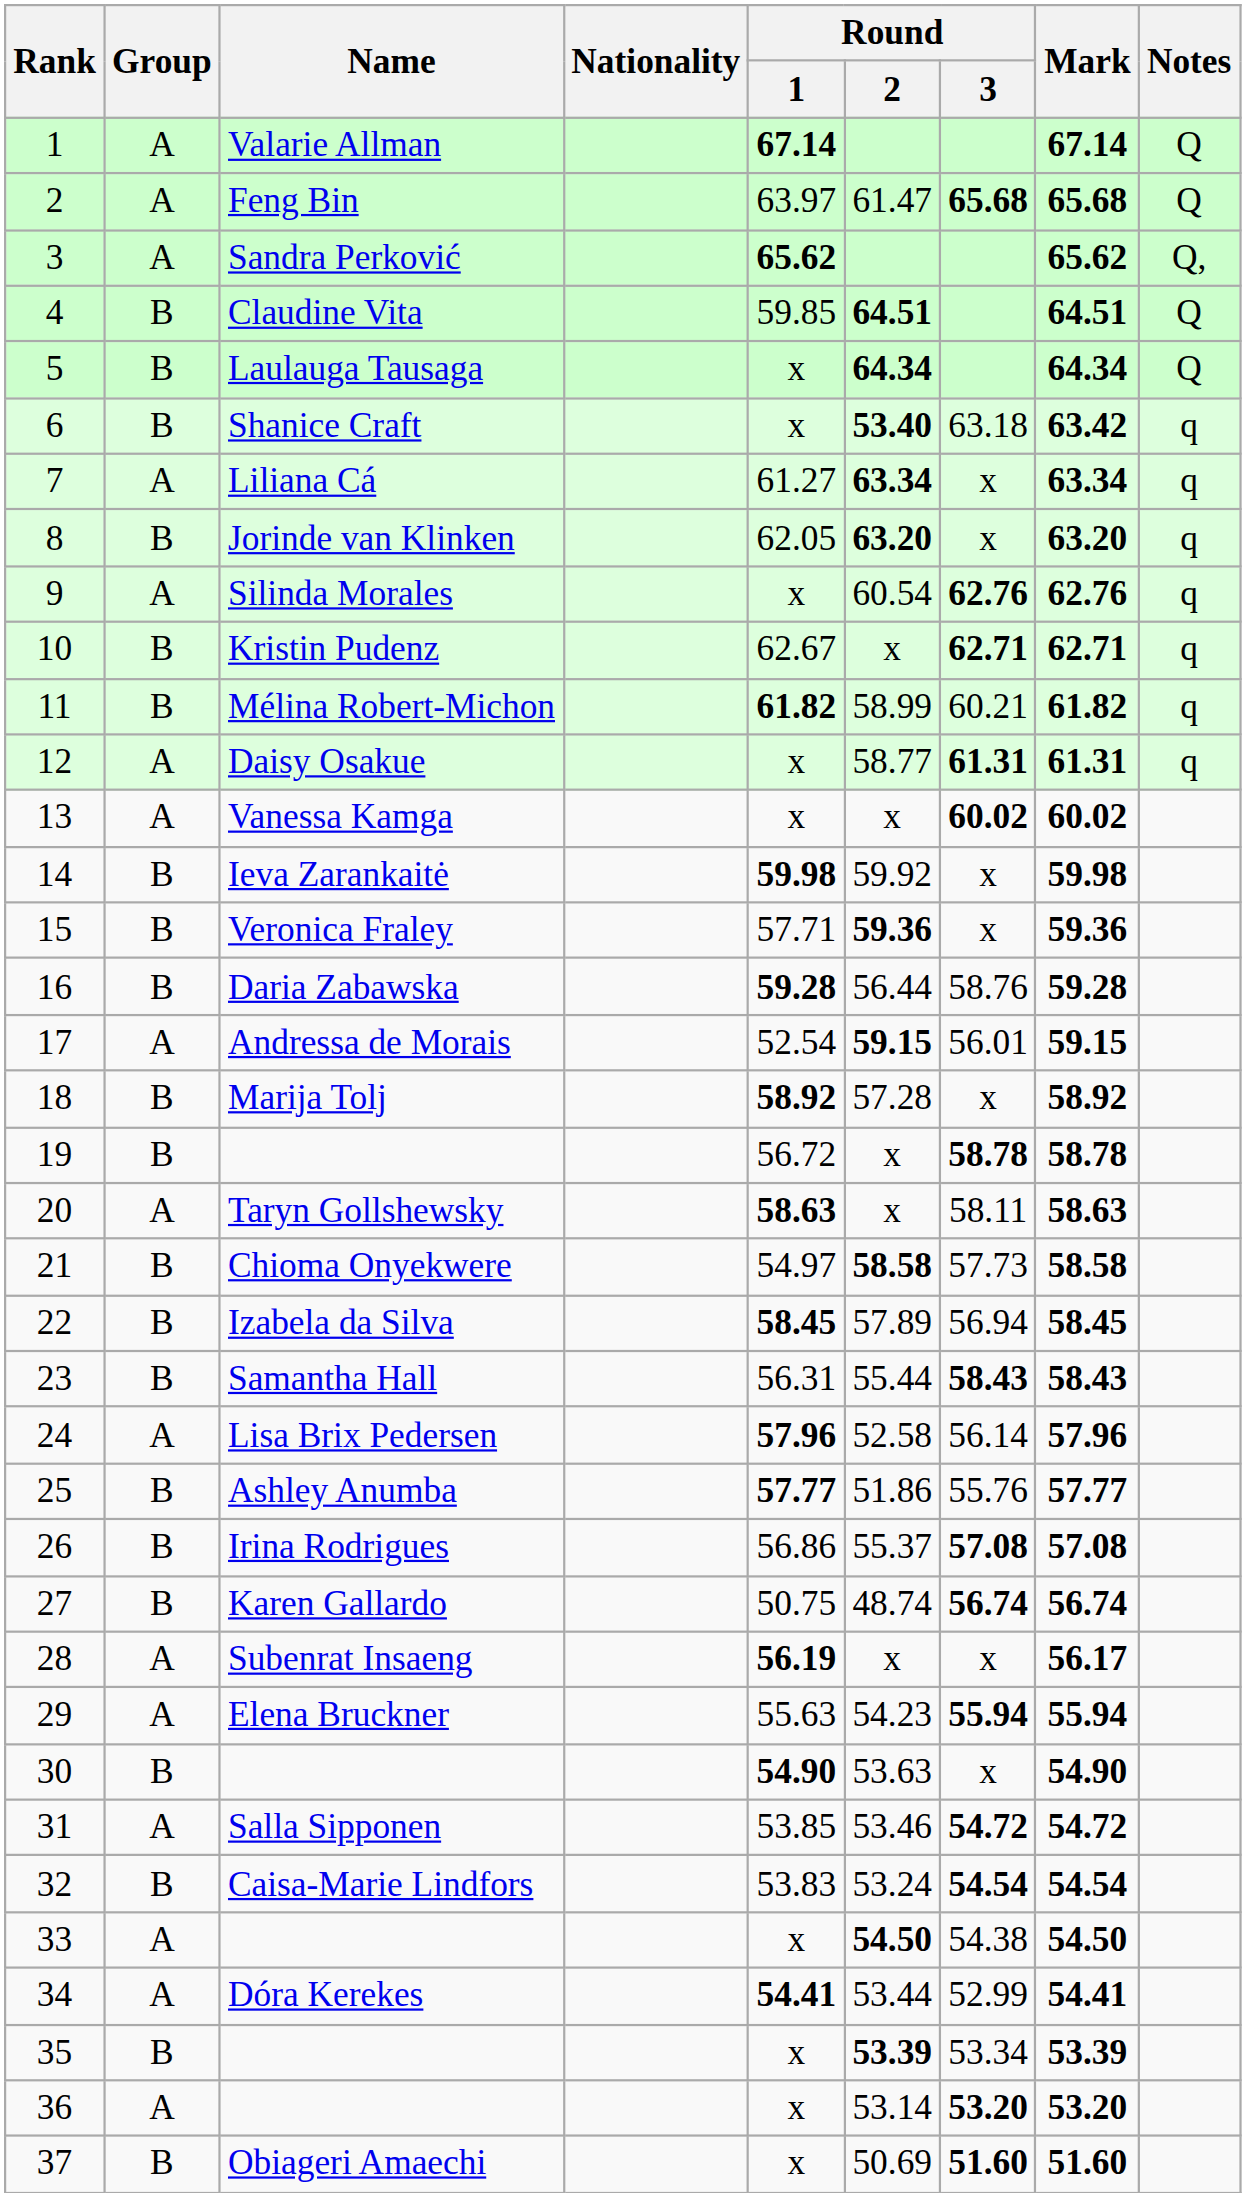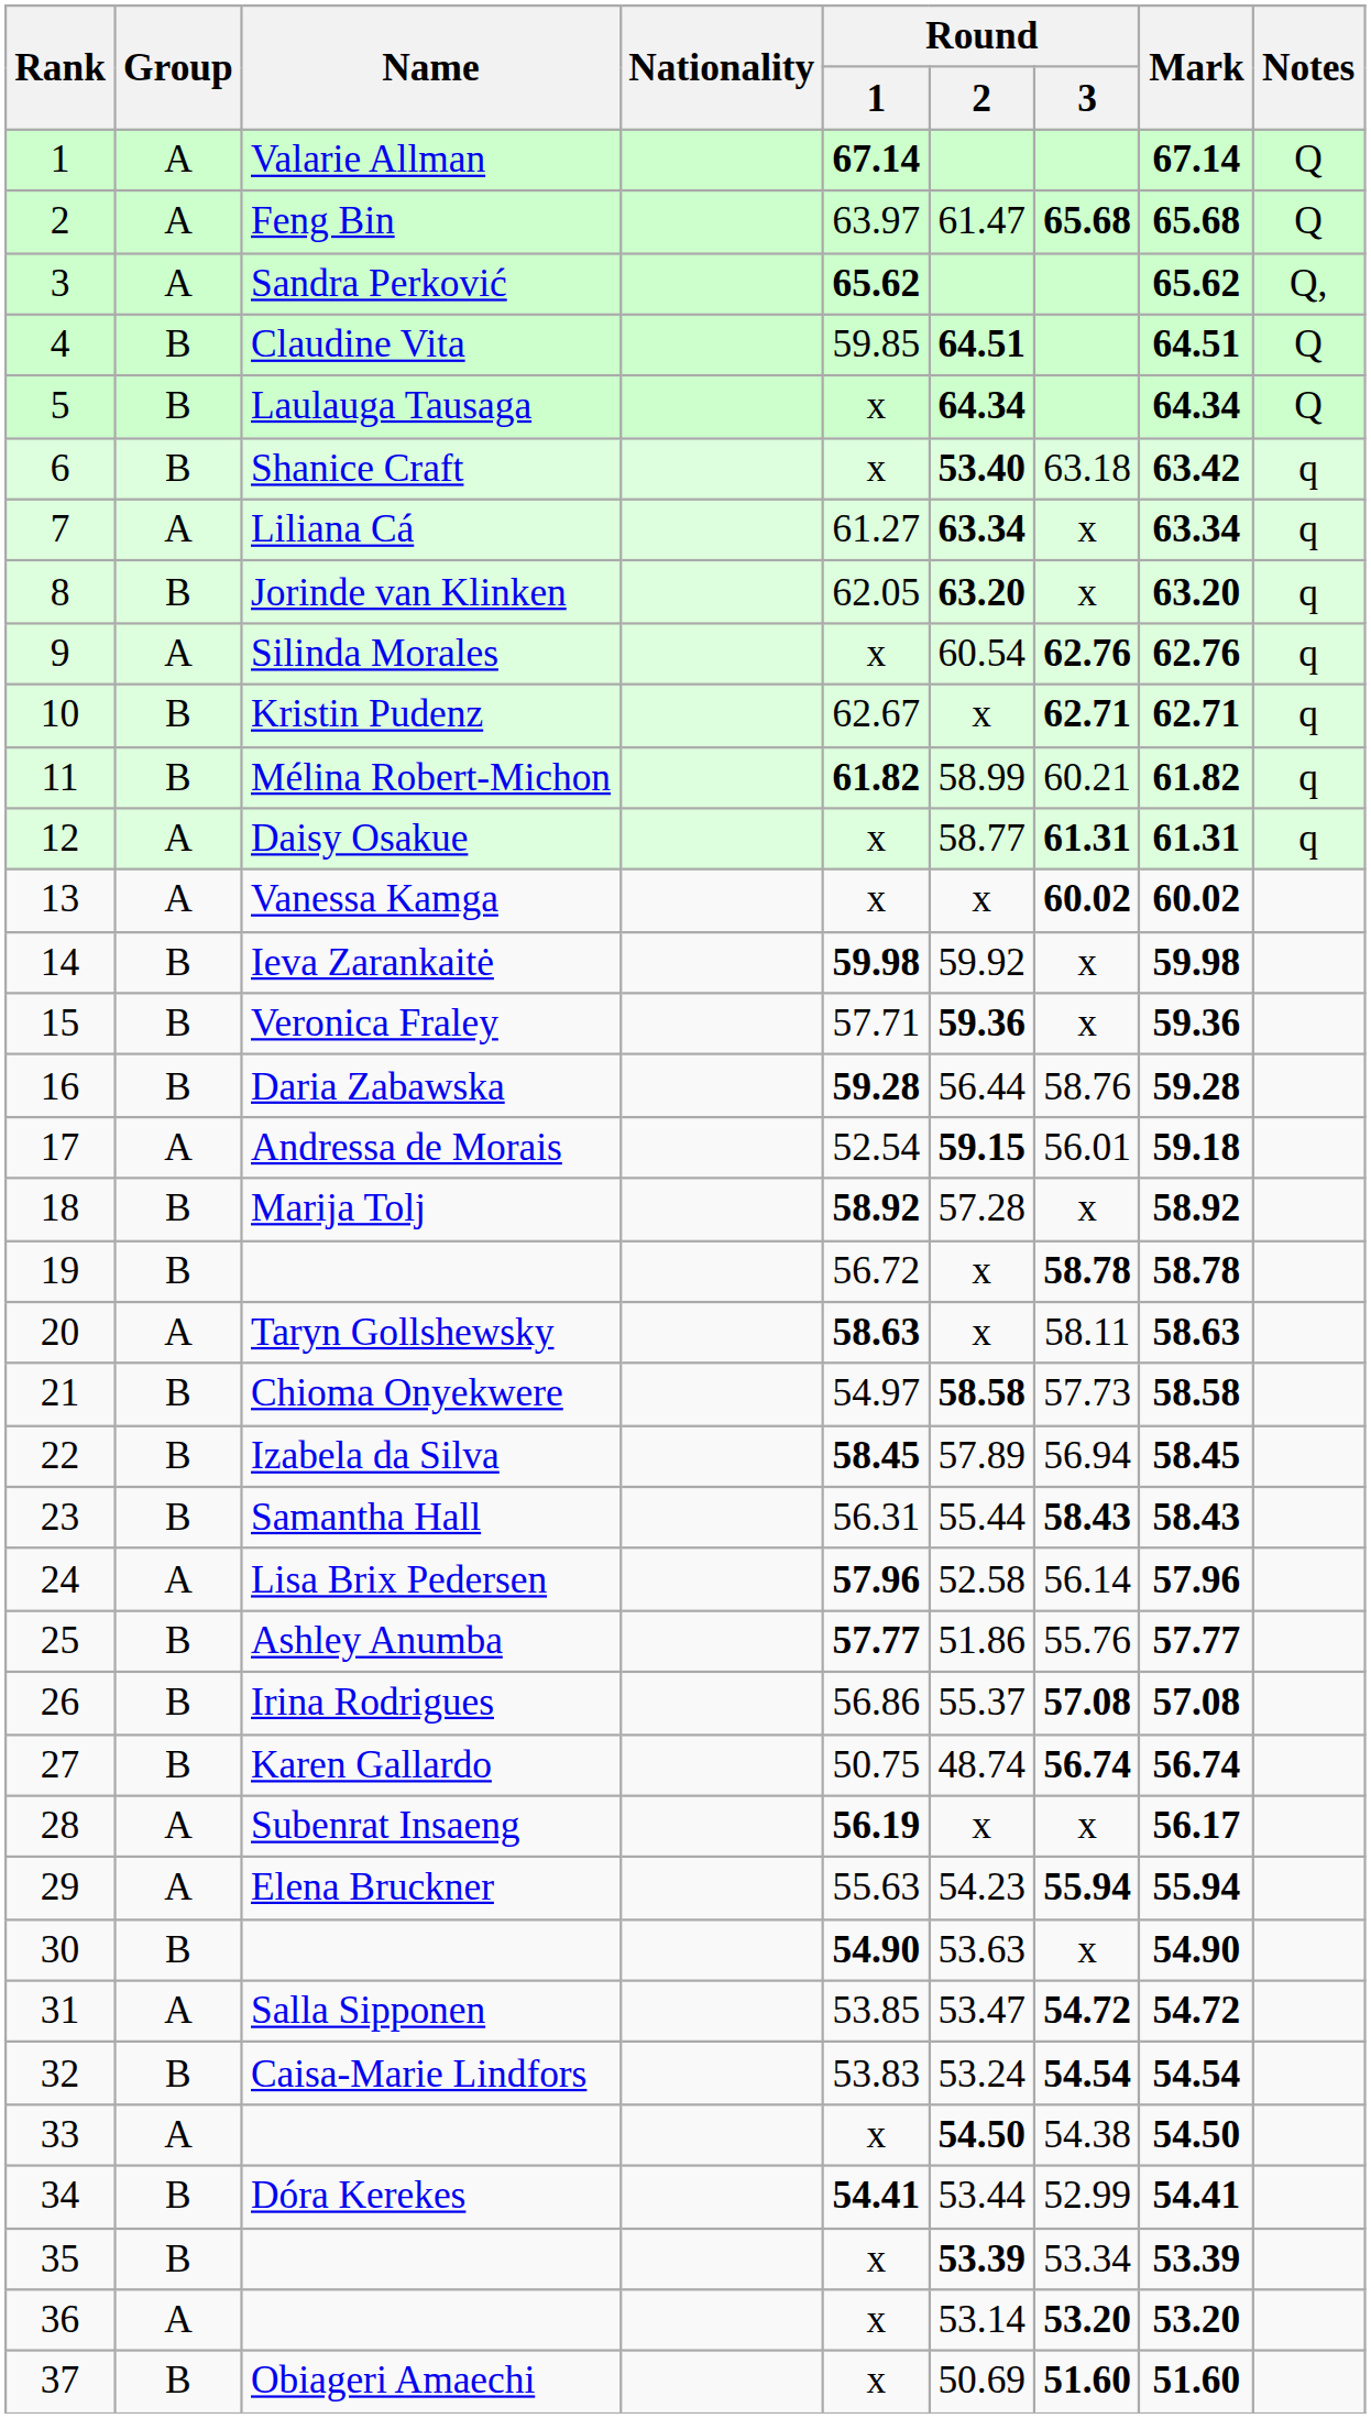17 | Mark: 59.15 -> 59.18
31 | Round / 2: 53.46 -> 53.47
34 | Group: A -> B
